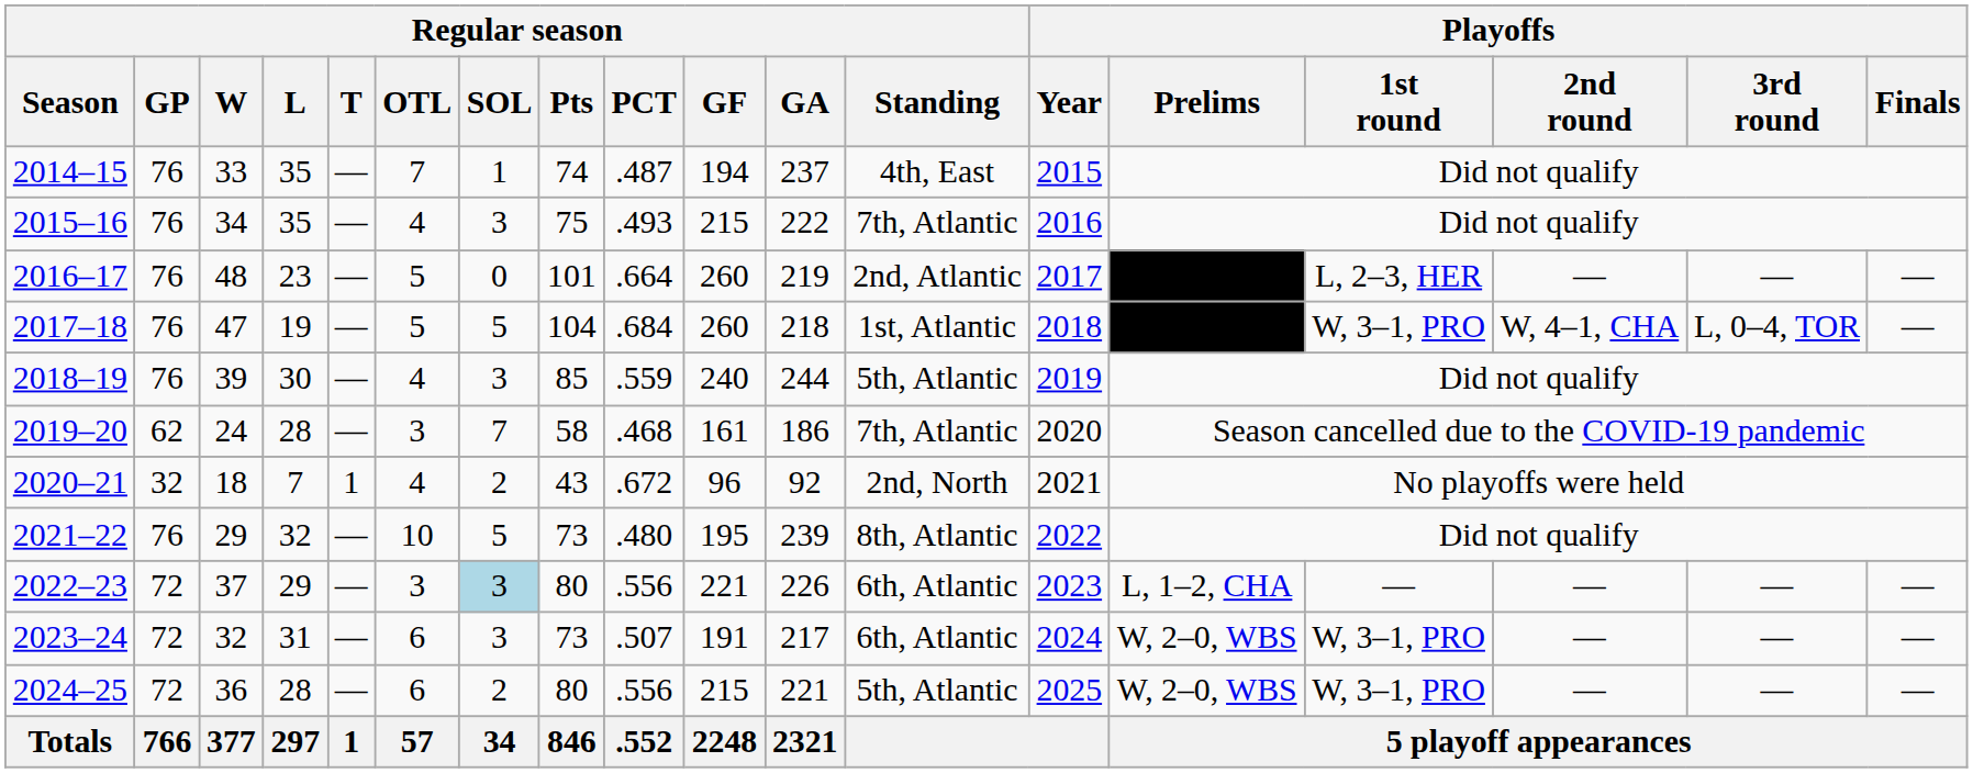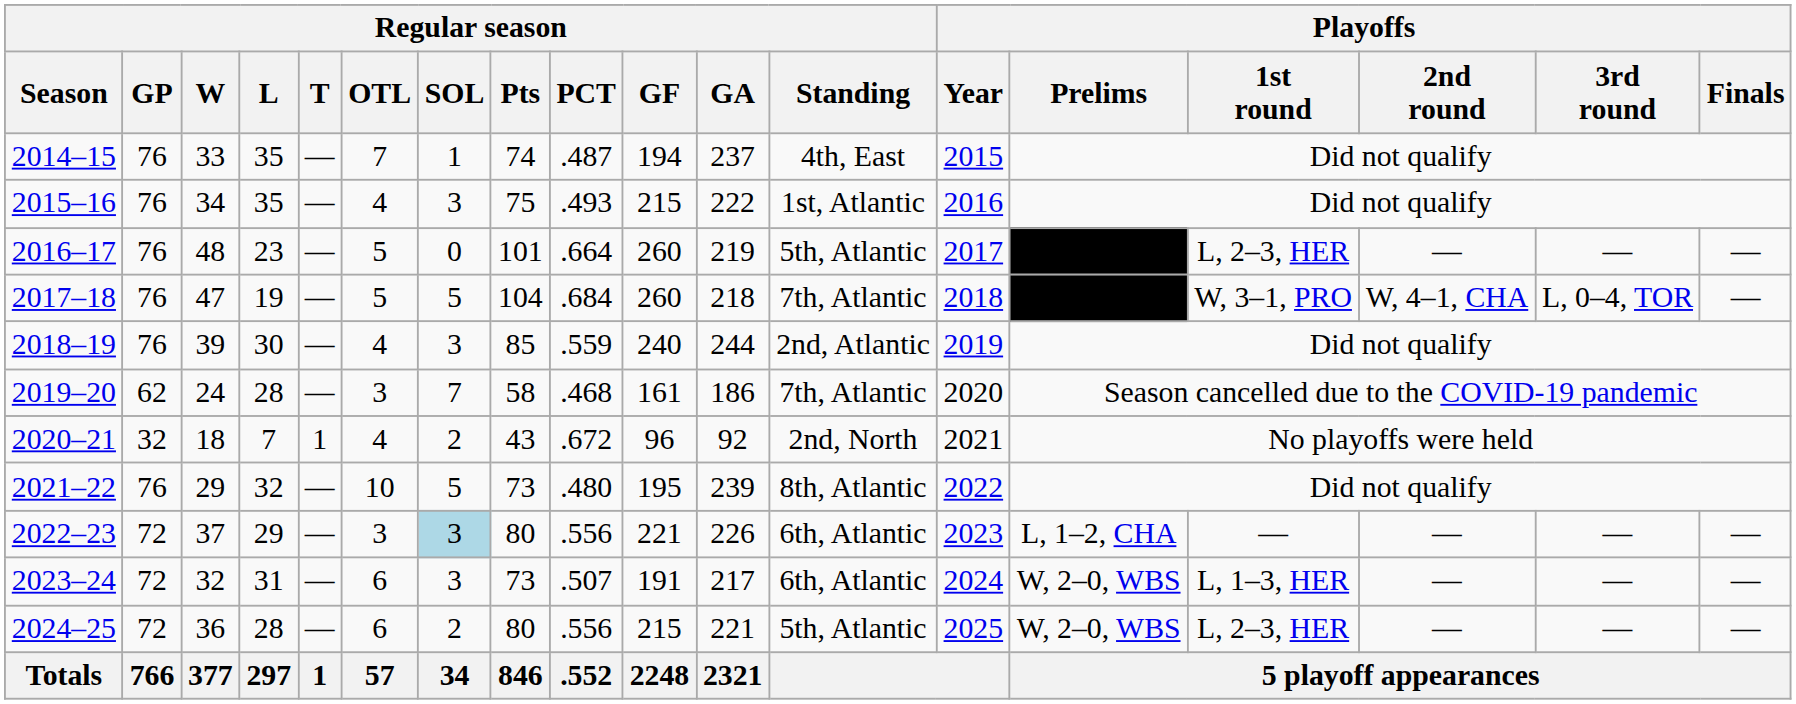2015–16 | Regular season / Standing: 7th, Atlantic -> 1st, Atlantic
2016–17 | Regular season / Standing: 2nd, Atlantic -> 5th, Atlantic
2017–18 | Regular season / Standing: 1st, Atlantic -> 7th, Atlantic
2018–19 | Regular season / Standing: 5th, Atlantic -> 2nd, Atlantic
2023–24 | Playoffs / 1st round: W, 3–1, PRO -> L, 1–3, HER
2024–25 | Playoffs / 1st round: W, 3–1, PRO -> L, 2–3, HER
